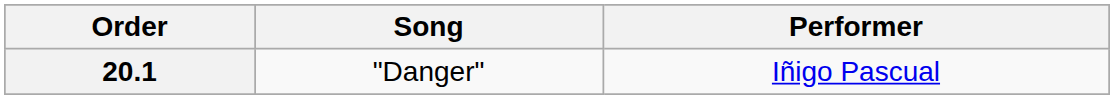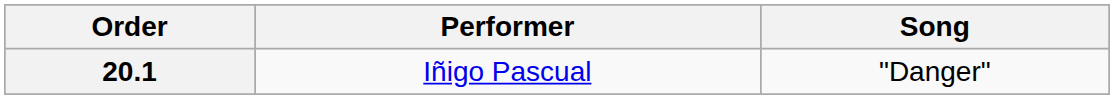columns swapped: Performer <-> Song
